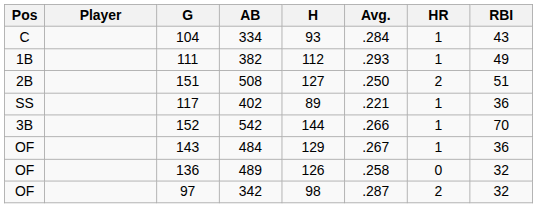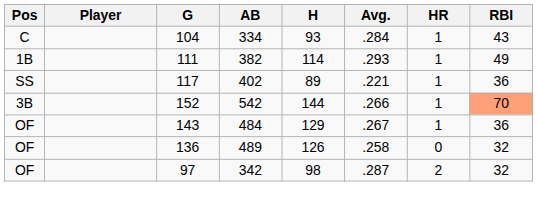111 | H: 112 -> 114
- row: 2B | 151 | 508 | 127 | .250 | 2 | 51
152 | RBI: no background -> lightsalmon background
